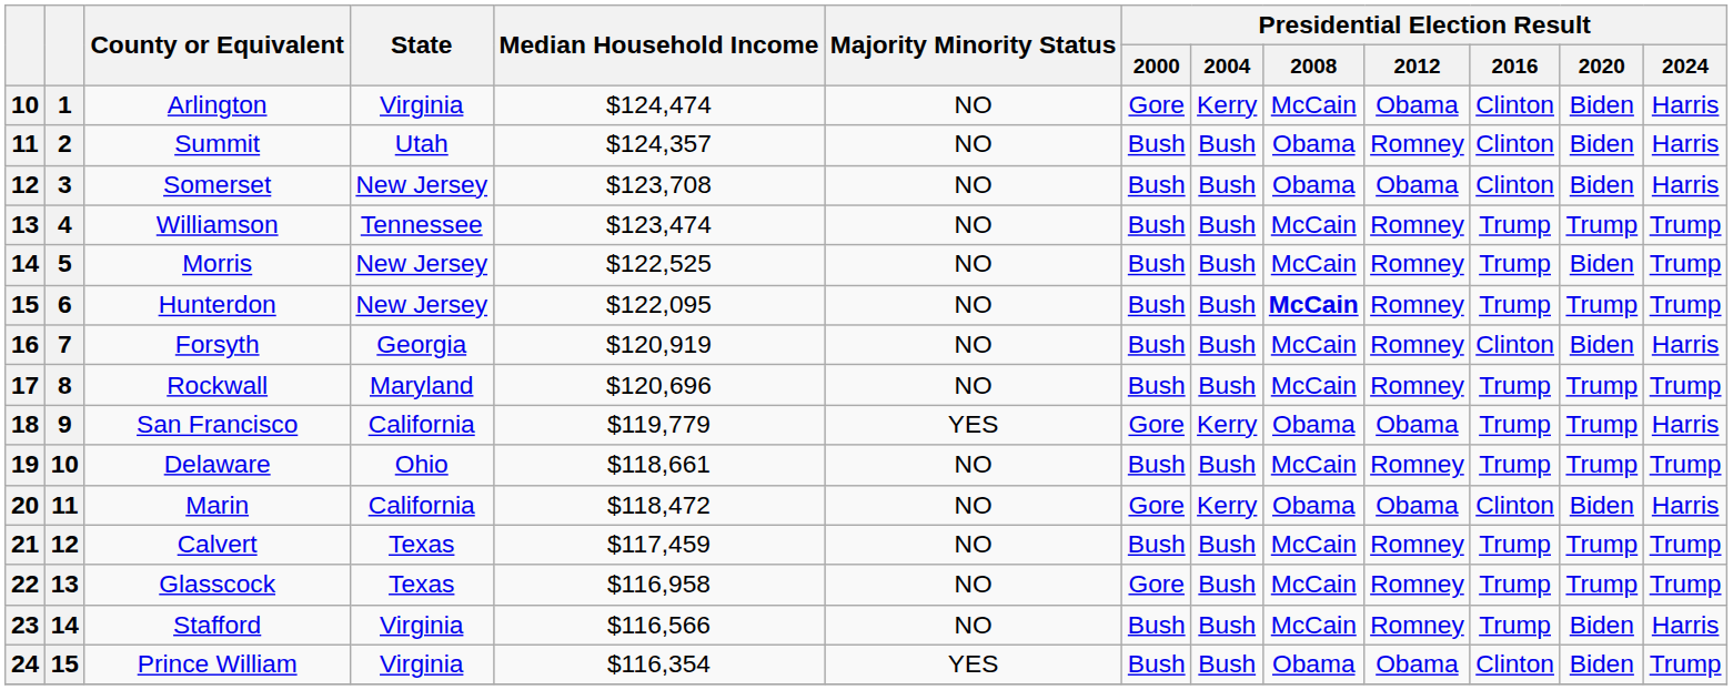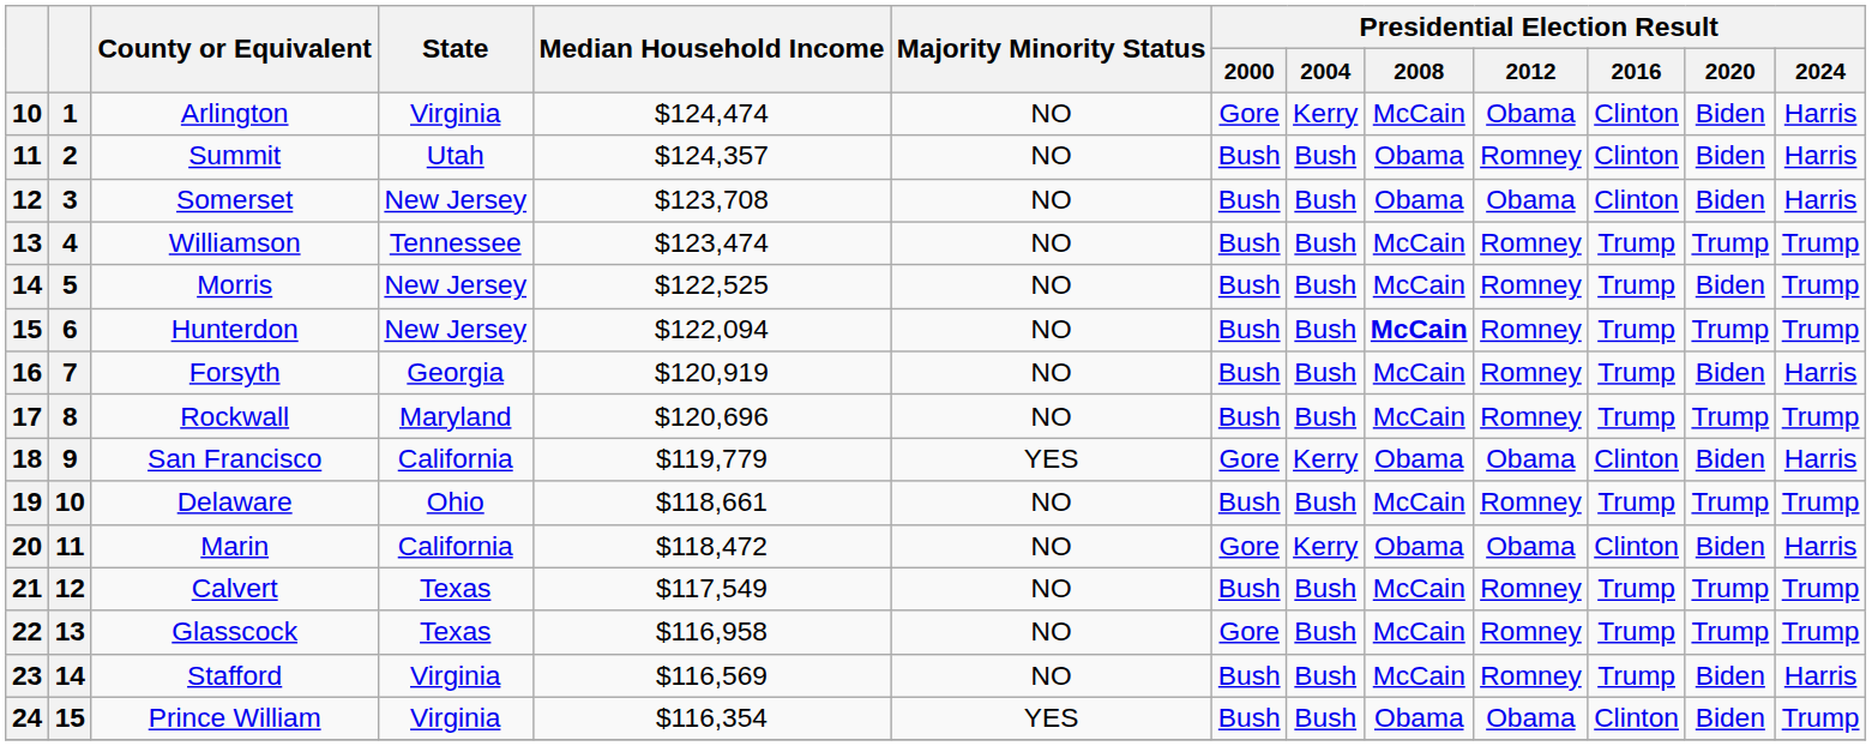Hunterdon | Median Household Income: $122,095 -> $122,094
Forsyth | Presidential Election Result / 2016: Clinton -> Trump
San Francisco | Presidential Election Result / 2016: Trump -> Clinton
San Francisco | Presidential Election Result / 2020: Trump -> Biden
Calvert | Median Household Income: $117,459 -> $117,549
Stafford | Median Household Income: $116,566 -> $116,569
